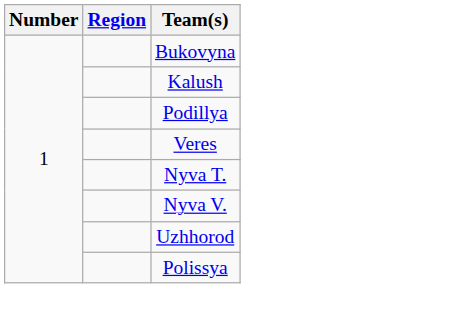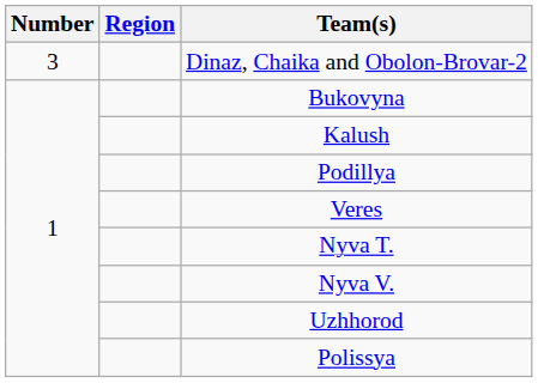+ row: 3 | Dinaz, Chaika and Obolon-Brovar-2
